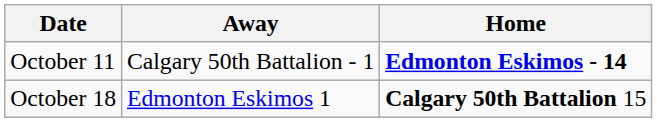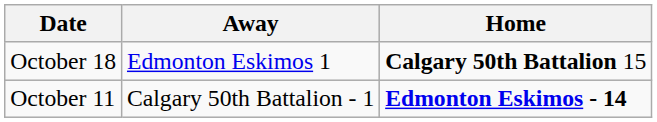rows swapped: October 11 <-> October 18
